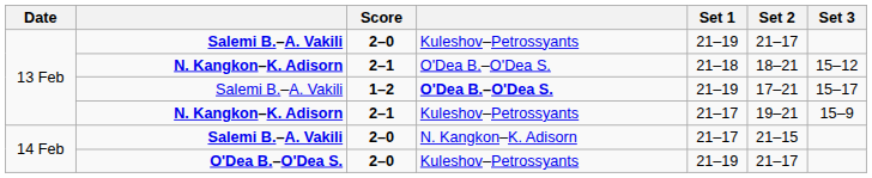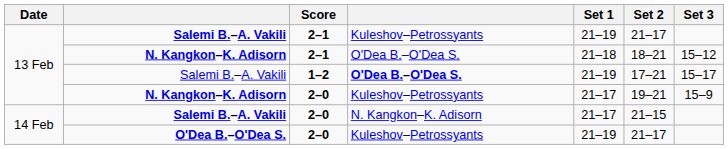Salemi B.–A. Vakili / Kuleshov–Petrossyants | Score: 2–0 -> 2–1
N. Kangkon–K. Adisorn / Kuleshov–Petrossyants | Score: 2–1 -> 2–0
